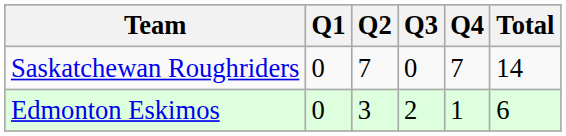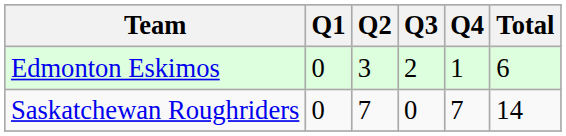rows swapped: Saskatchewan Roughriders <-> Edmonton Eskimos
